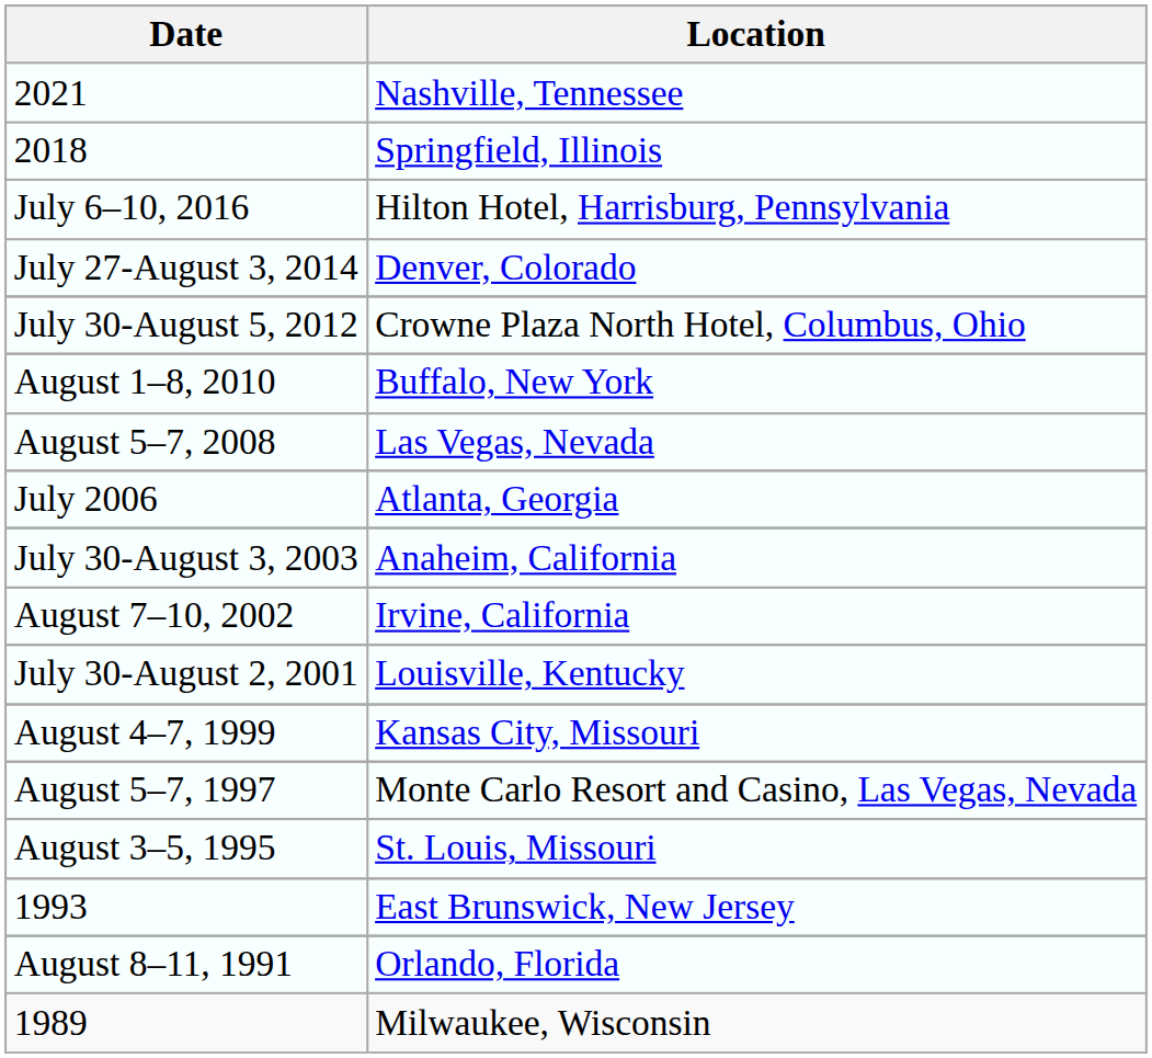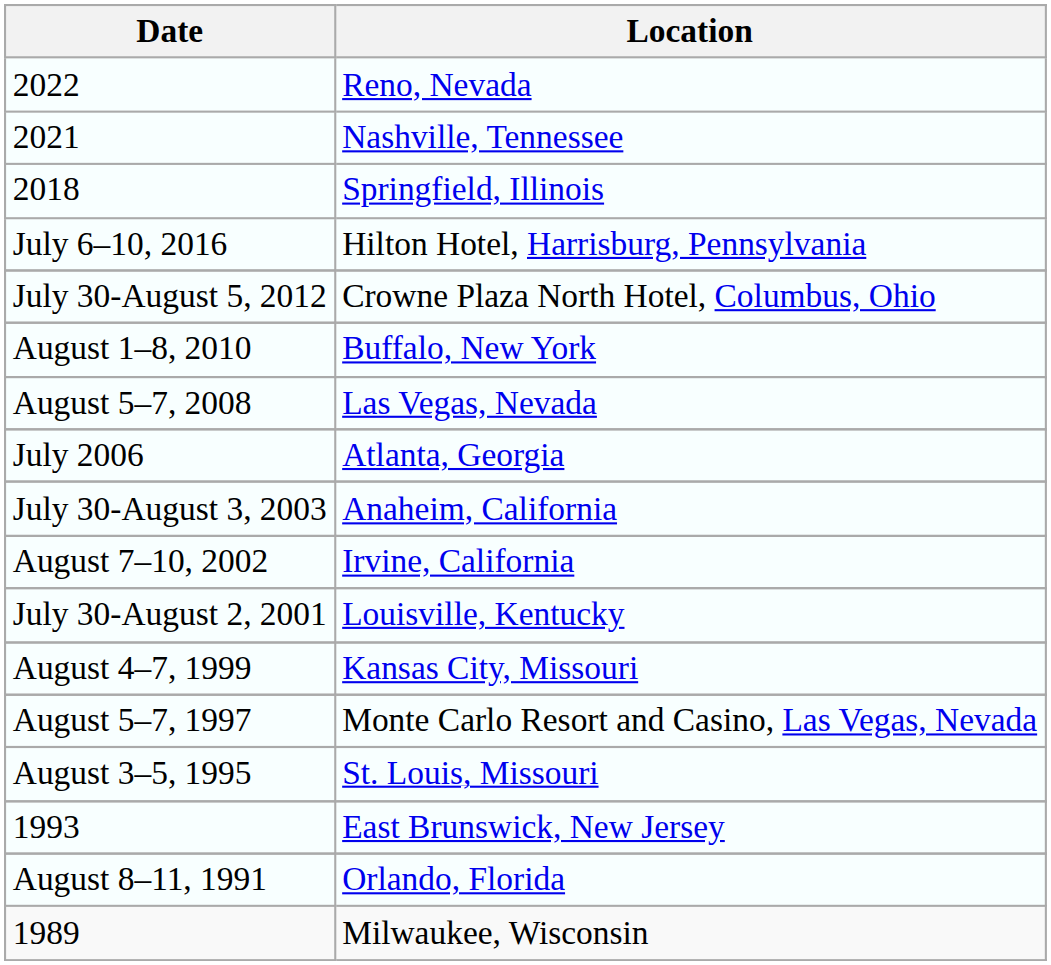+ row: 2022 | Reno, Nevada
- row: July 27-August 3, 2014 | Denver, Colorado
